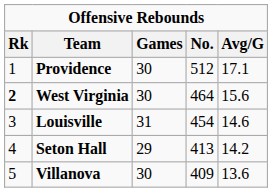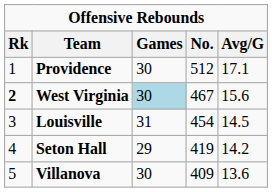West Virginia | Games: no background -> lightblue background
West Virginia | No.: 464 -> 467
Louisville | Avg/G: 14.6 -> 14.5
Seton Hall | No.: 413 -> 419
